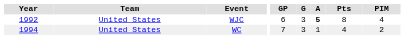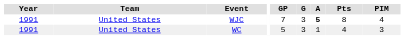WJC | Year: 1992 -> 1991
WJC | GP: 6 -> 7
WC | Year: 1994 -> 1991
WC | GP: 7 -> 5
WC | PIM: 2 -> 3
